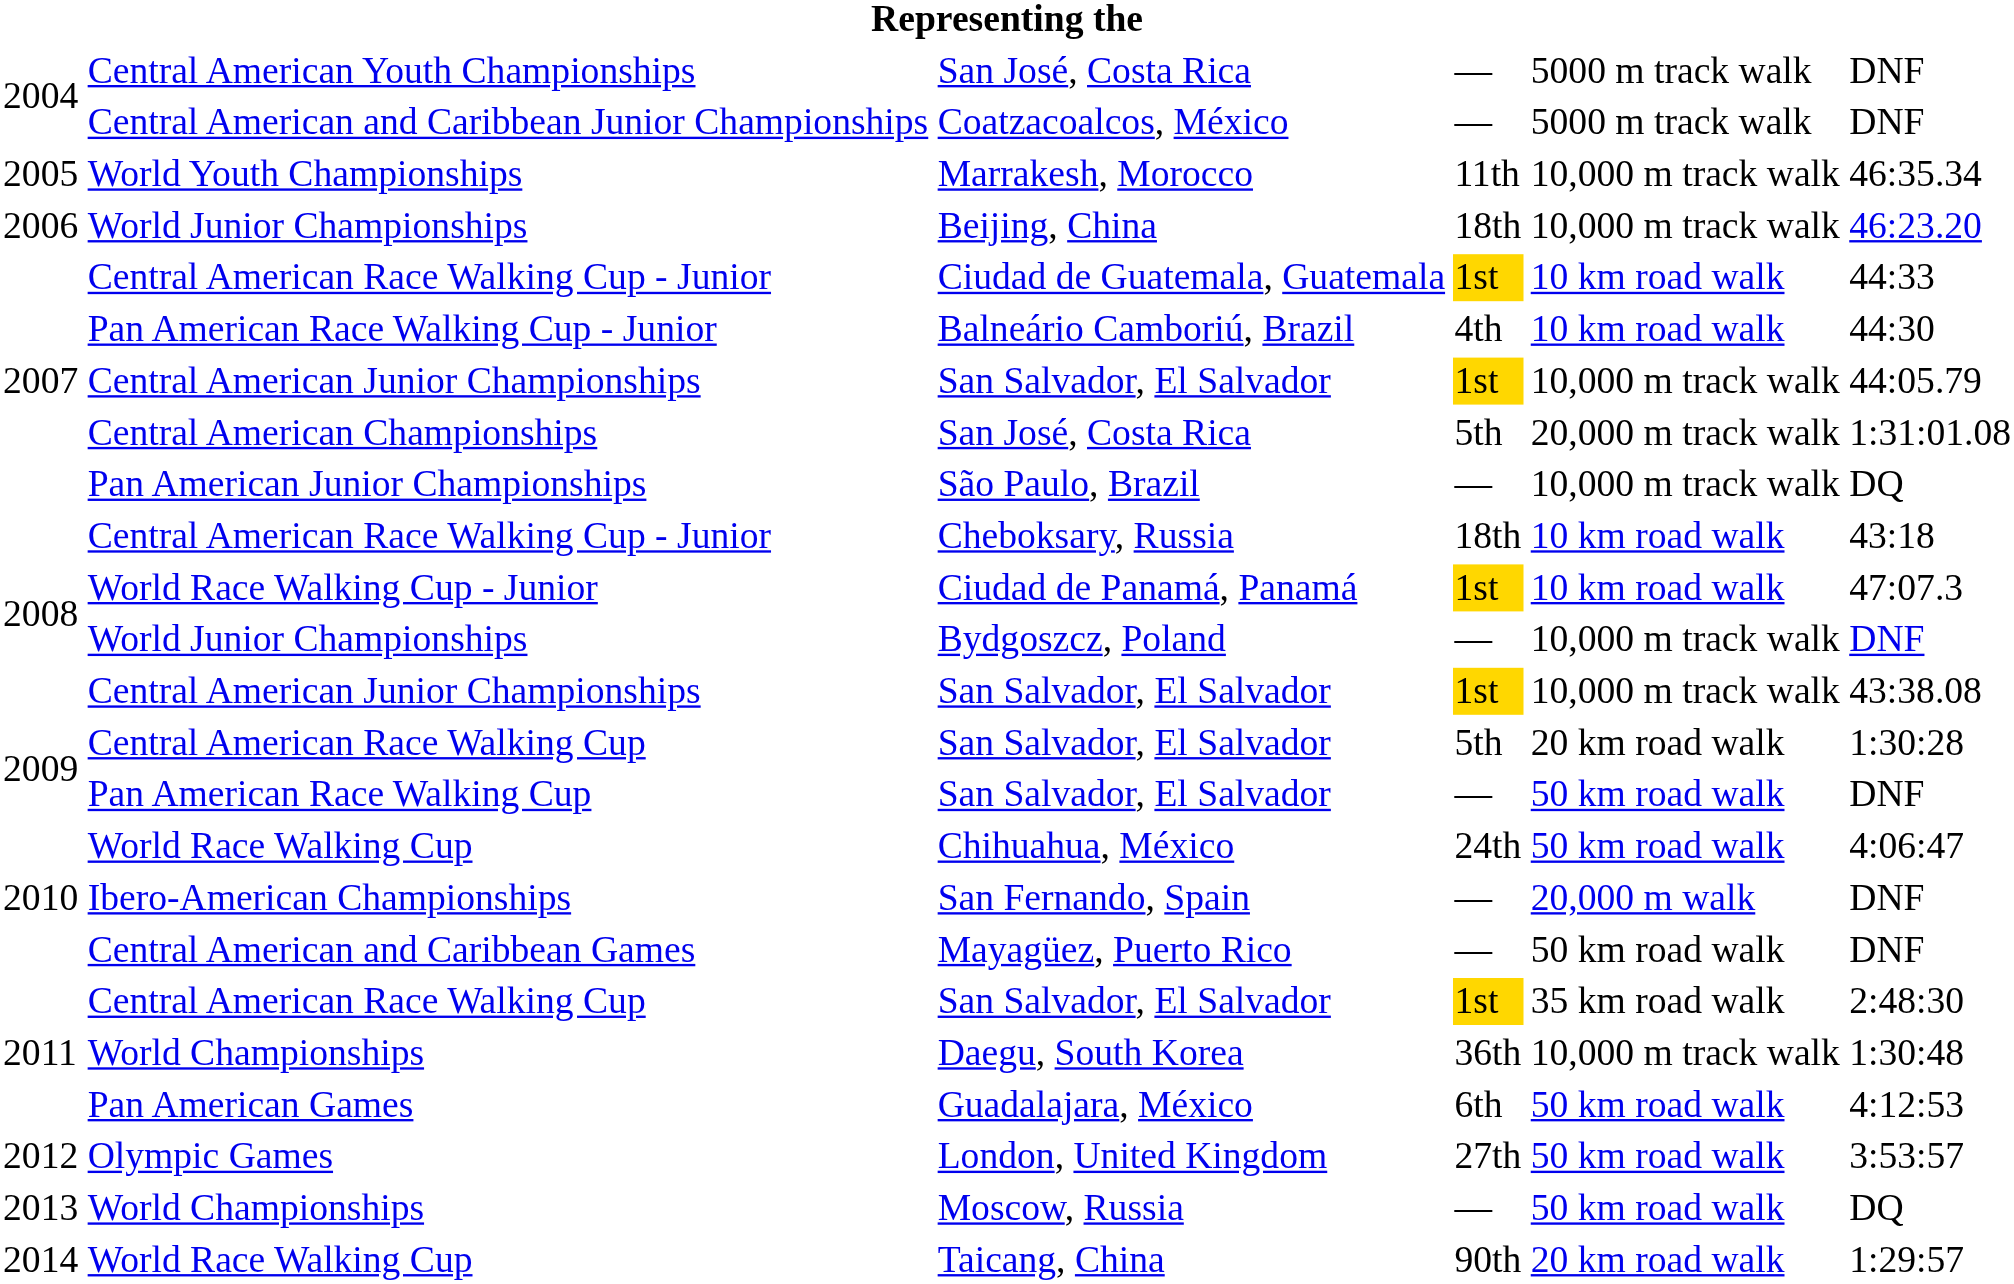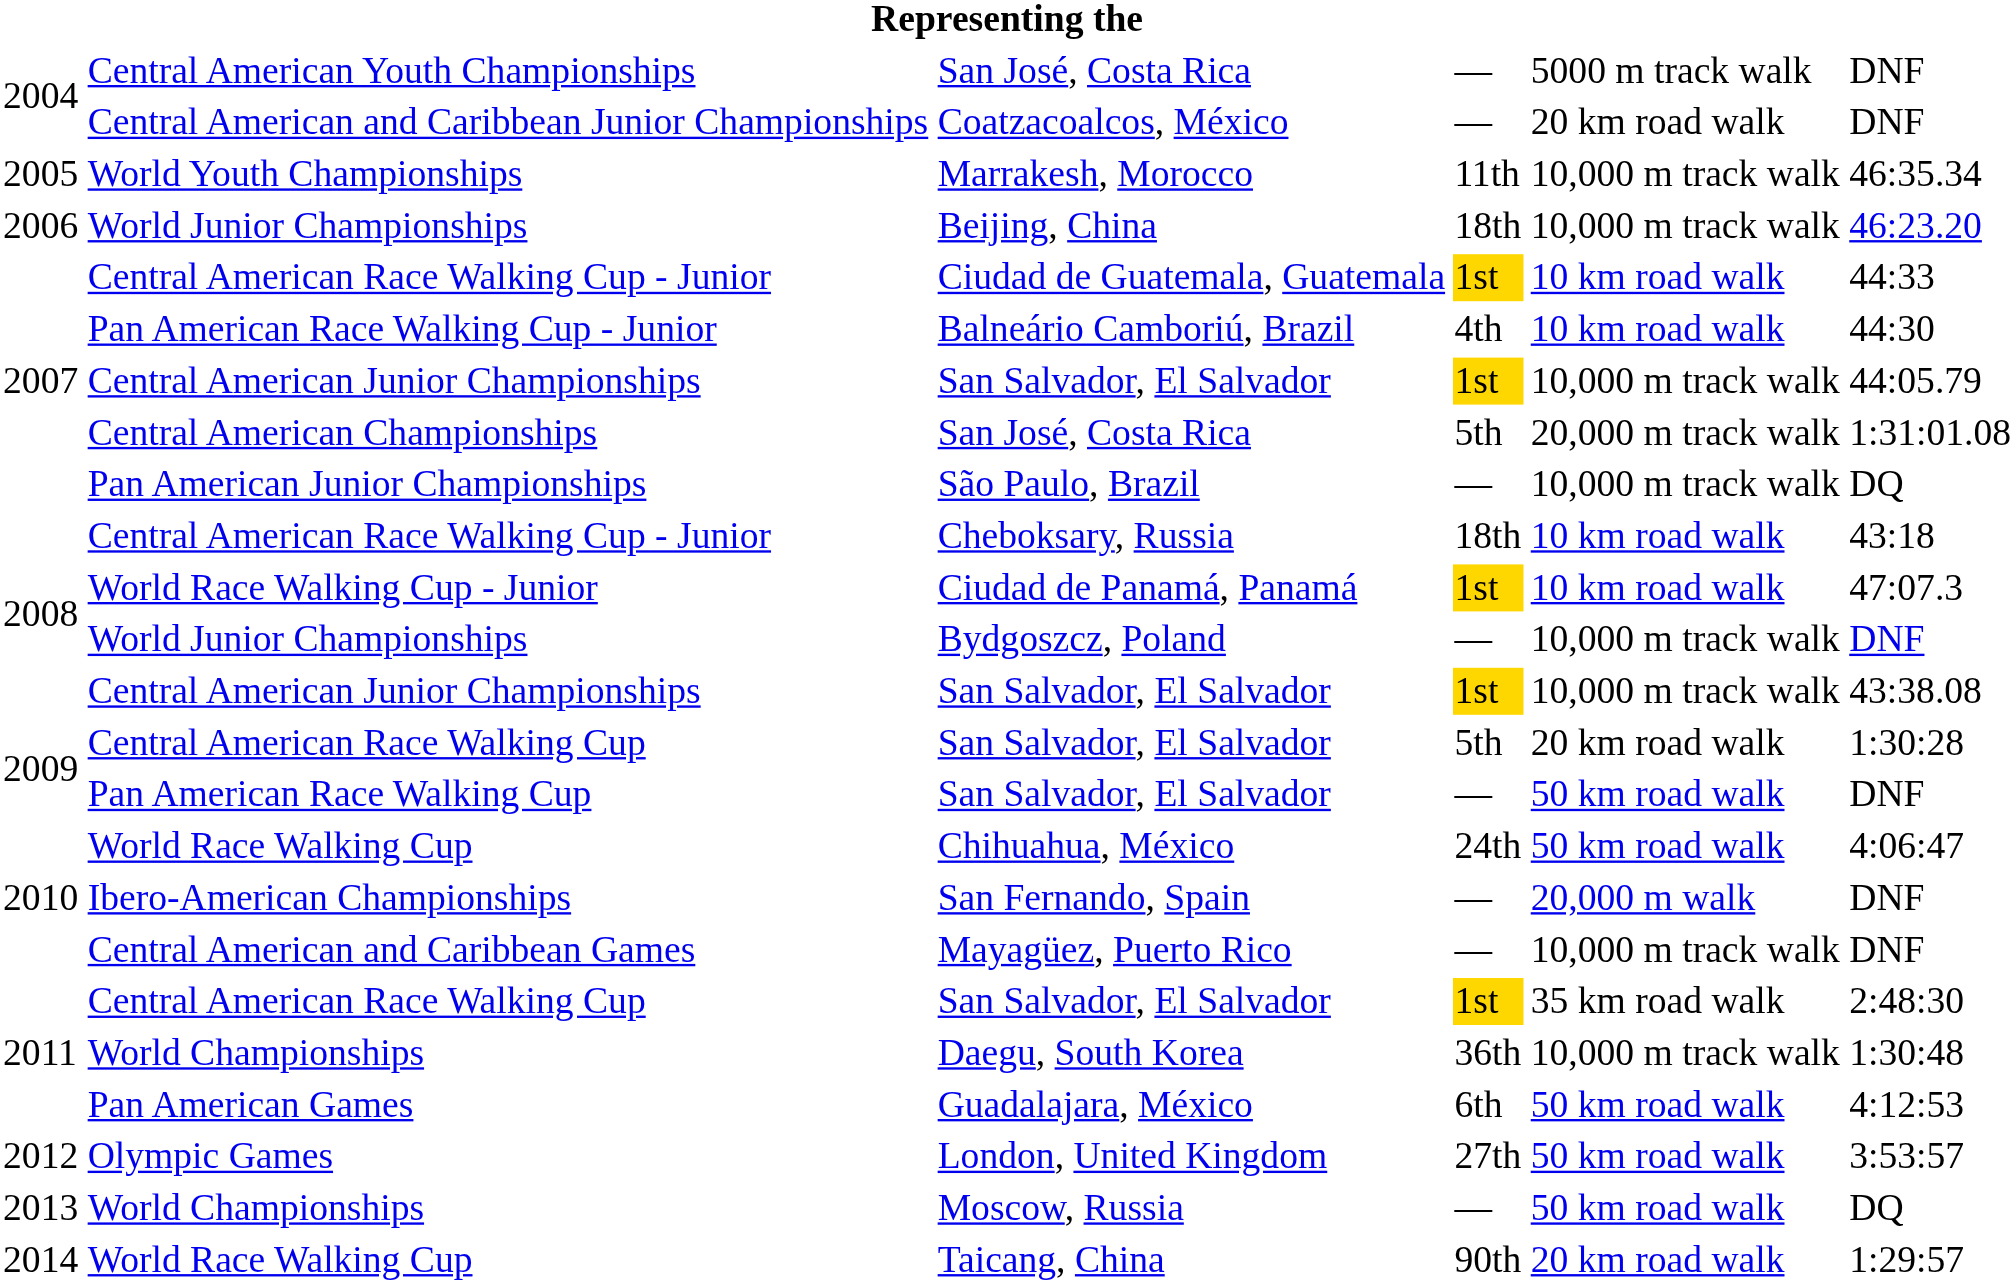Coatzacoalcos, México | column 5: 5000 m track walk -> 20 km road walk
Mayagüez, Puerto Rico | column 5: 50 km road walk -> 10,000 m track walk
